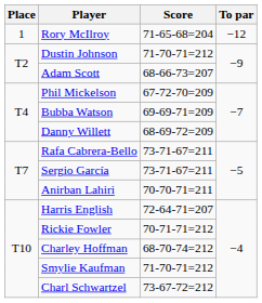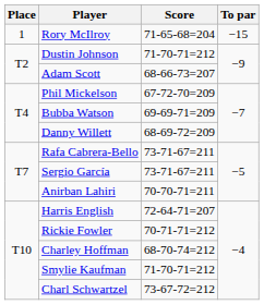Rory McIlroy | To par: −12 -> −15
